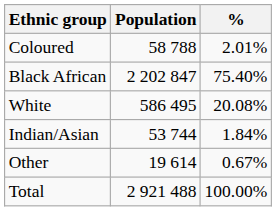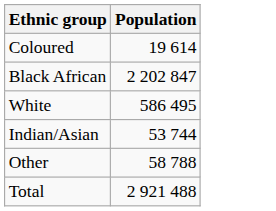- column: % | 2.01% | 75.40% | 20.08% | 1.84% | 0.67% | 100.00%
Coloured | Population: 58 788 -> 19 614
Other | Population: 19 614 -> 58 788
